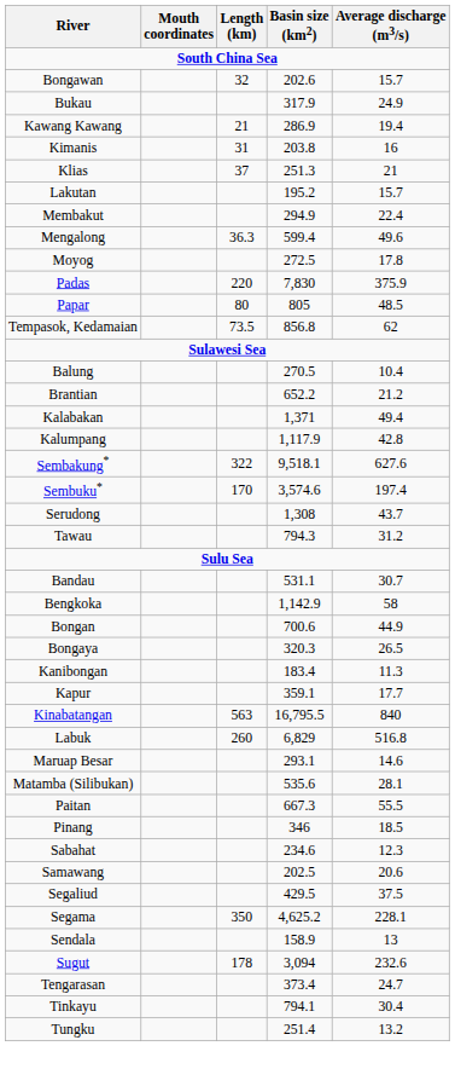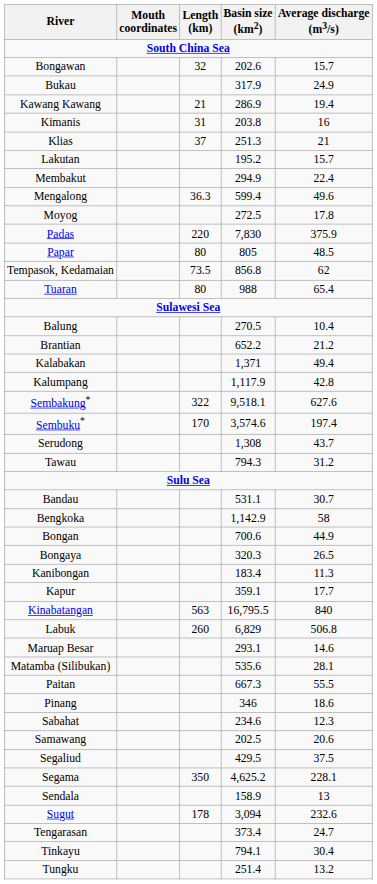+ row: Tuaran | 80 | 988 | 65.4
Labuk | Average discharge (m3/s): 516.8 -> 506.8
Pinang | Average discharge (m3/s): 18.5 -> 18.6
